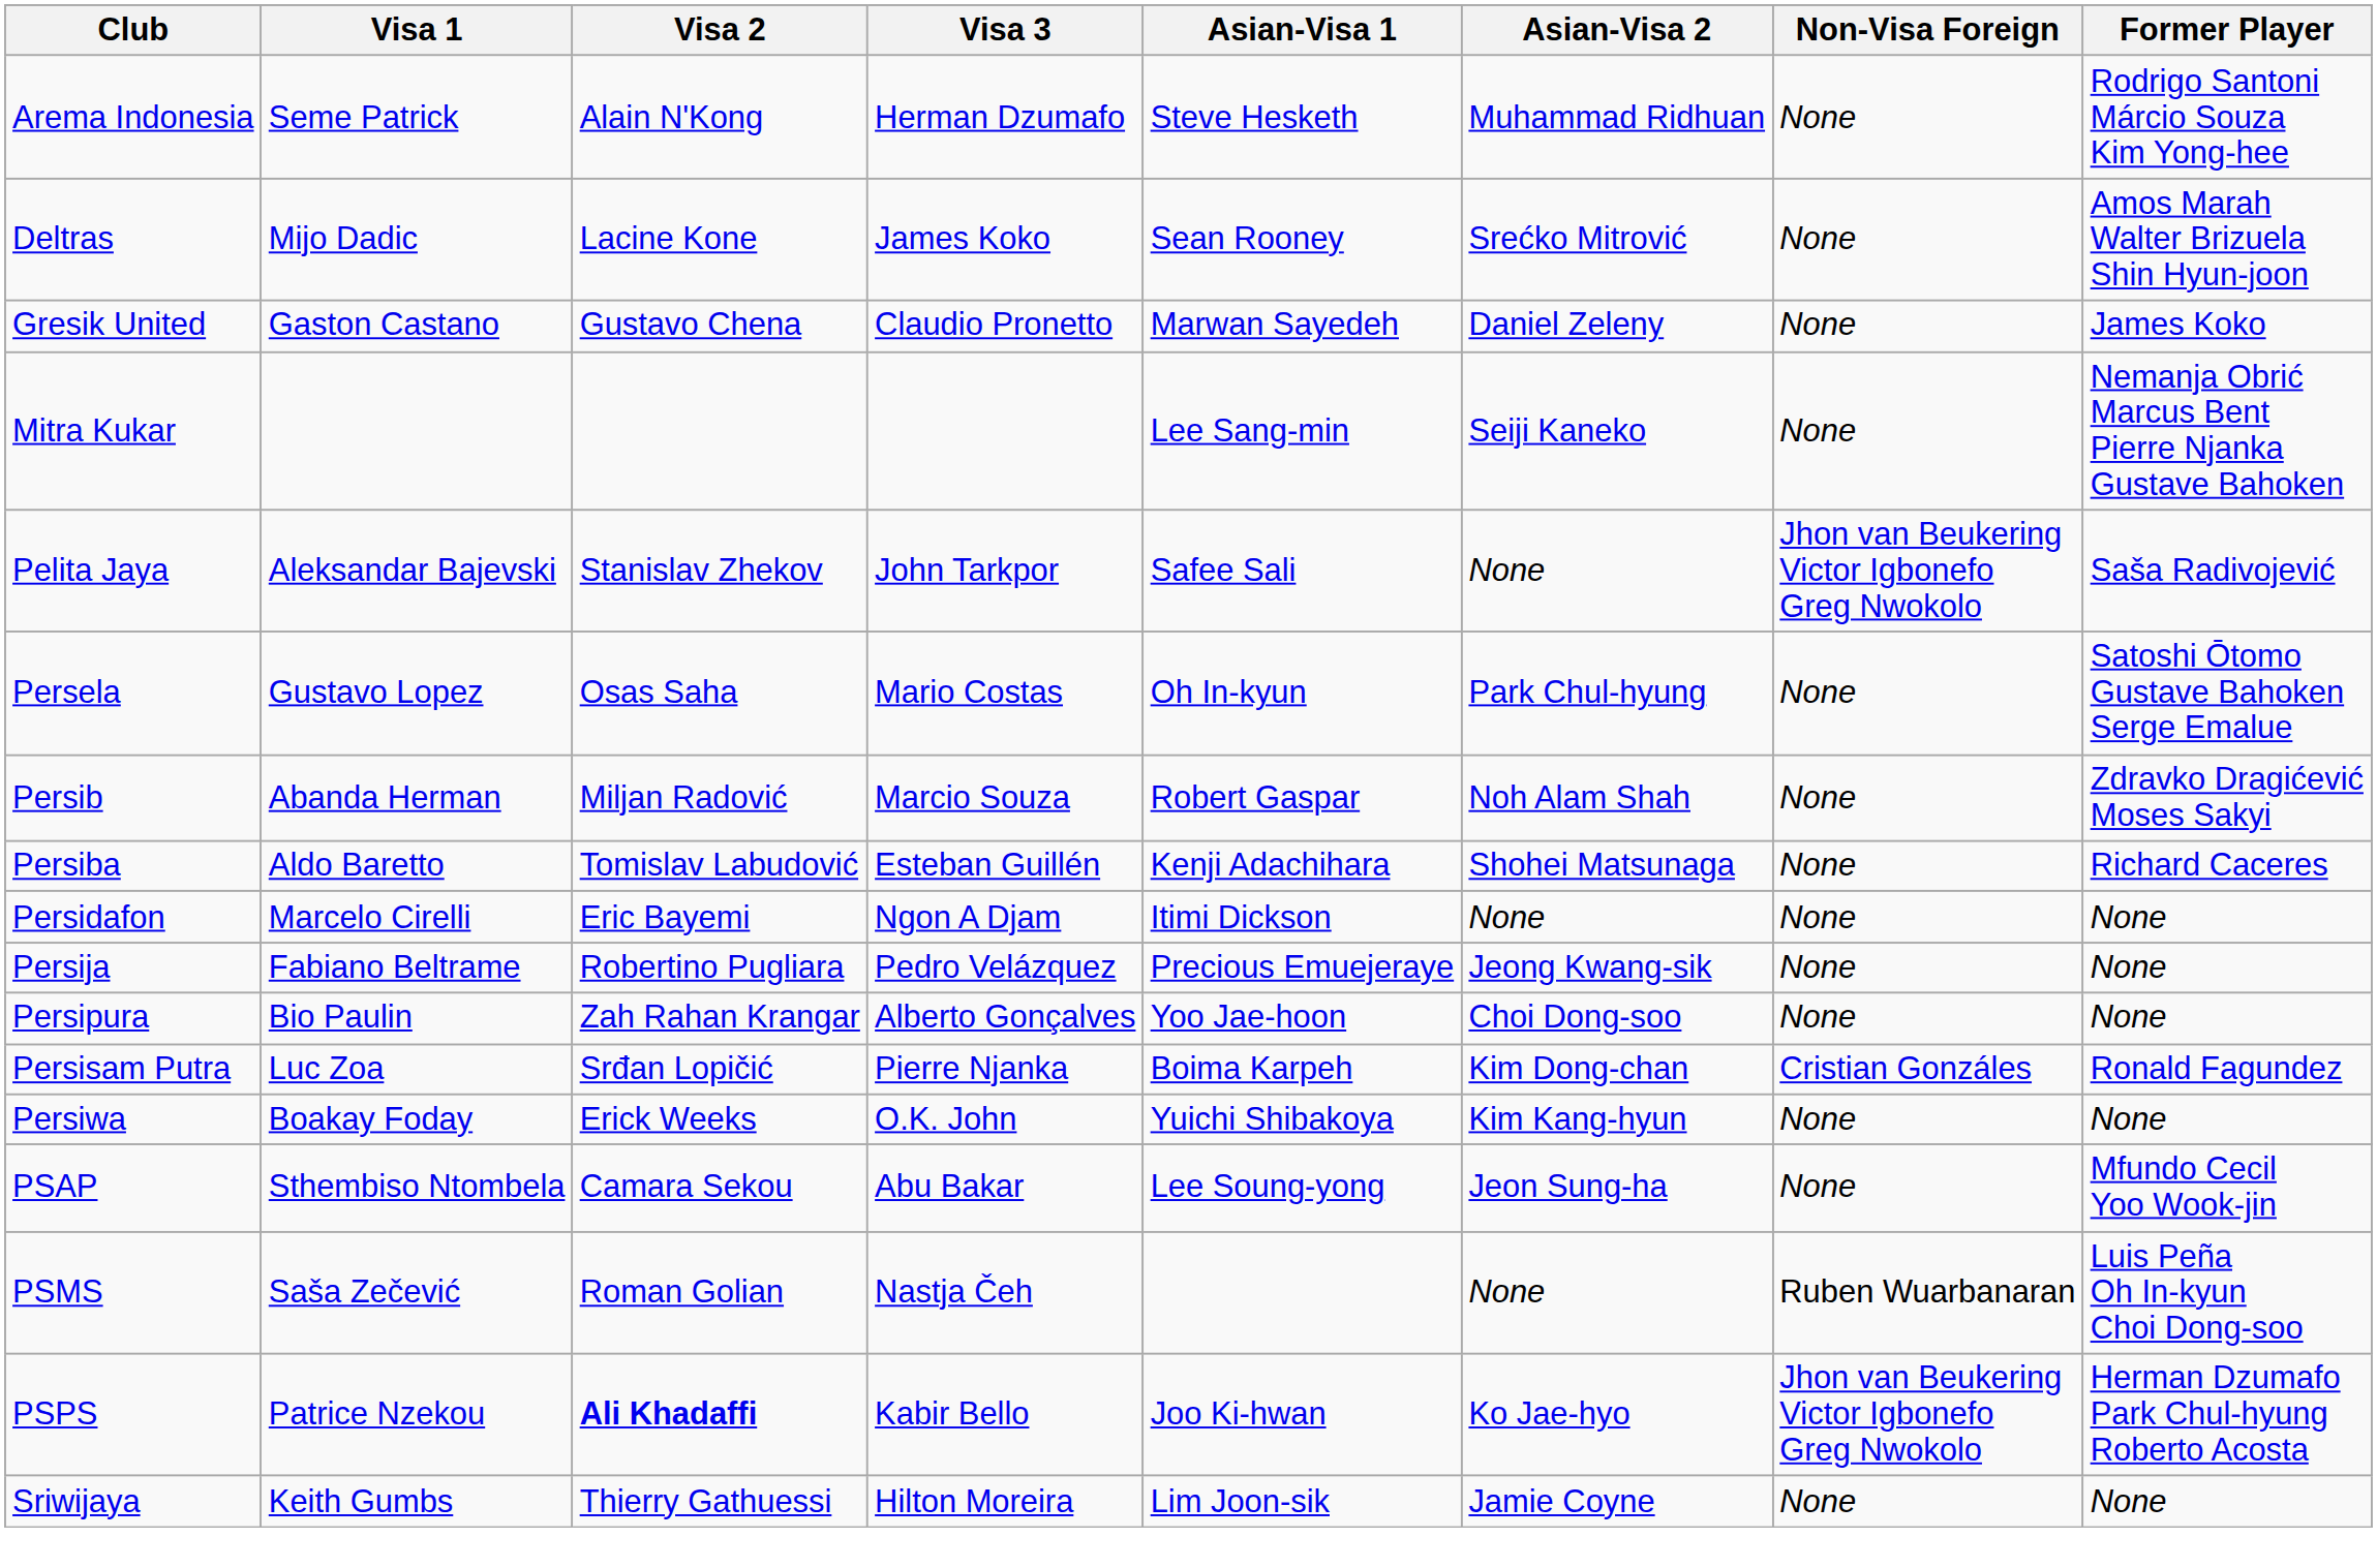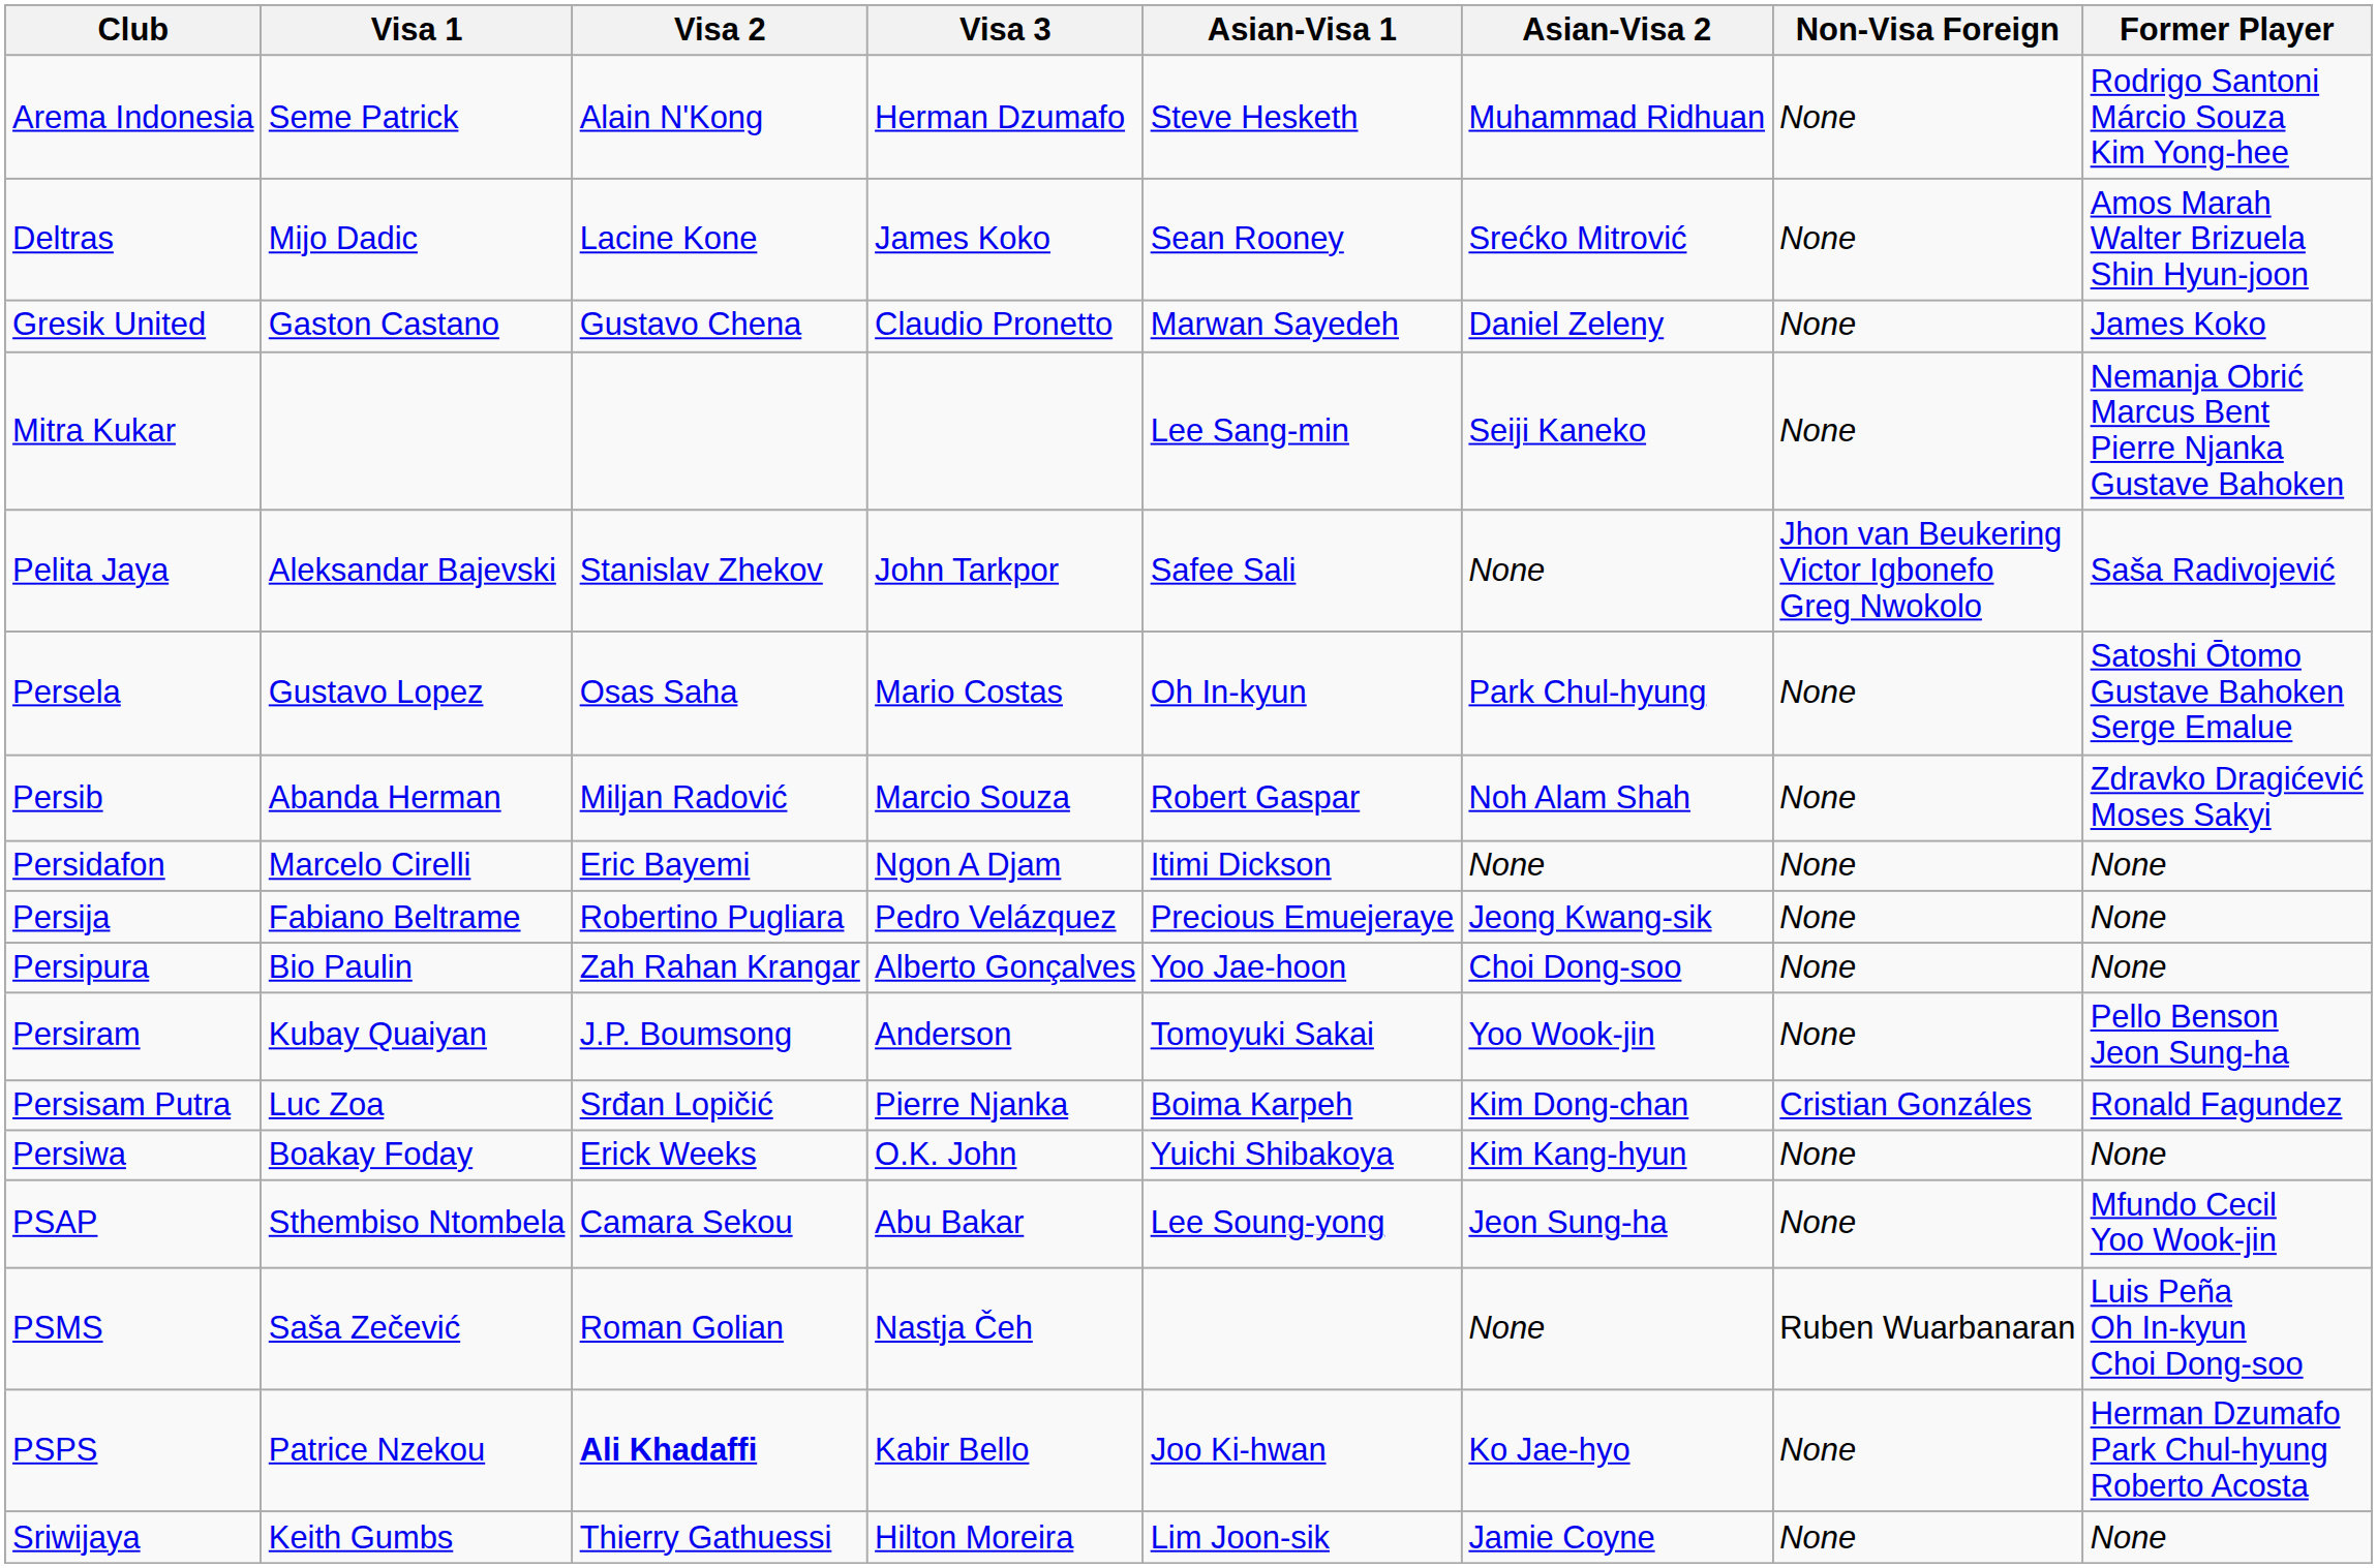- row: Persiba | Aldo Baretto | Tomislav Labudović | Esteban Guillén | Kenji Adachihara | Shohei Matsunaga | None | Richard Caceres
+ row: Persiram | Kubay Quaiyan | J.P. Boumsong | Anderson | Tomoyuki Sakai | Yoo Wook-jin | None | Pello Benson Jeon Sung-ha
PSPS | Non-Visa Foreign: Jhon van Beukering Victor Igbonefo Greg Nwokolo -> None
